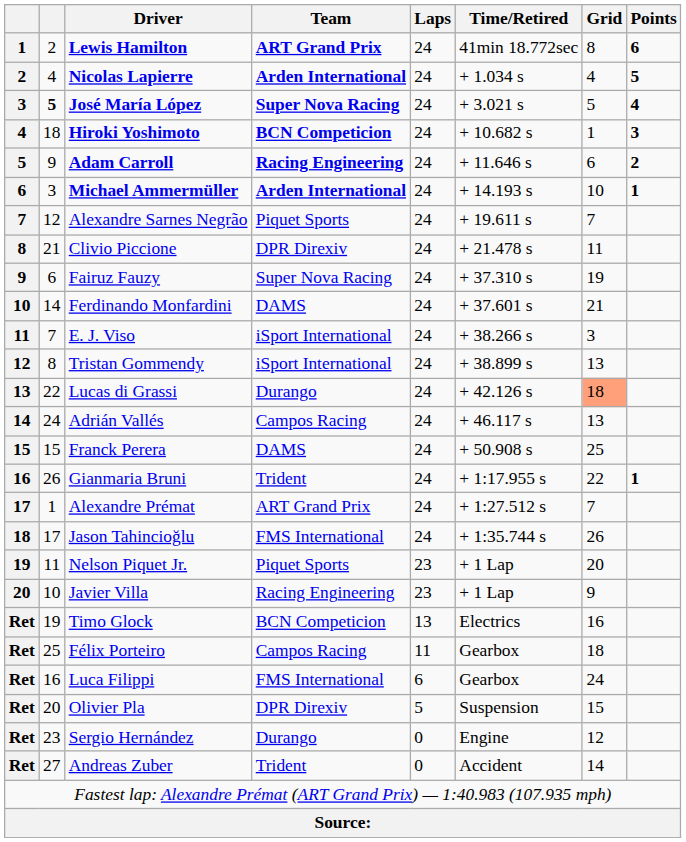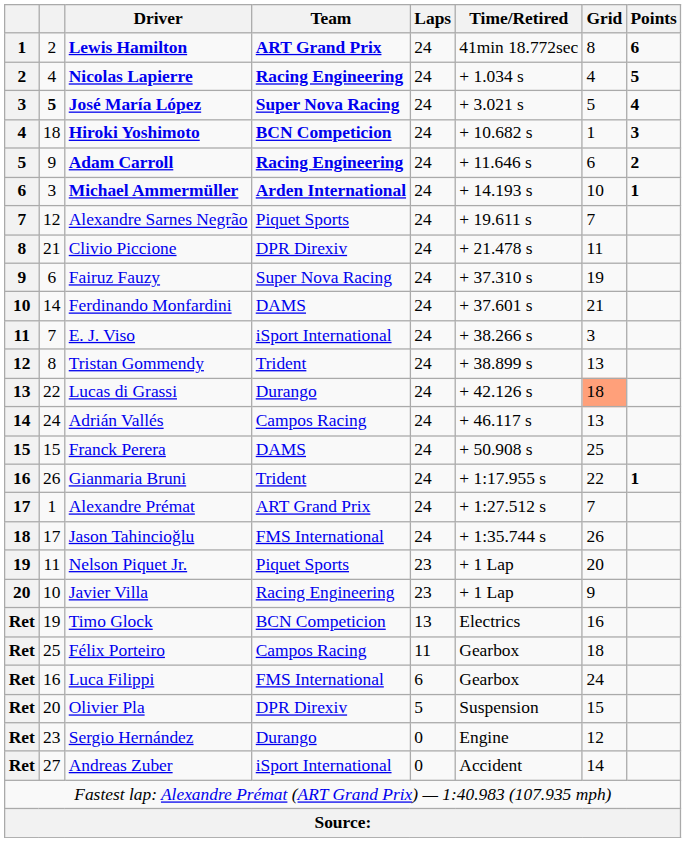Nicolas Lapierre | Team: Arden International -> Racing Engineering
Tristan Gommendy | Team: iSport International -> Trident
Andreas Zuber | Team: Trident -> iSport International
